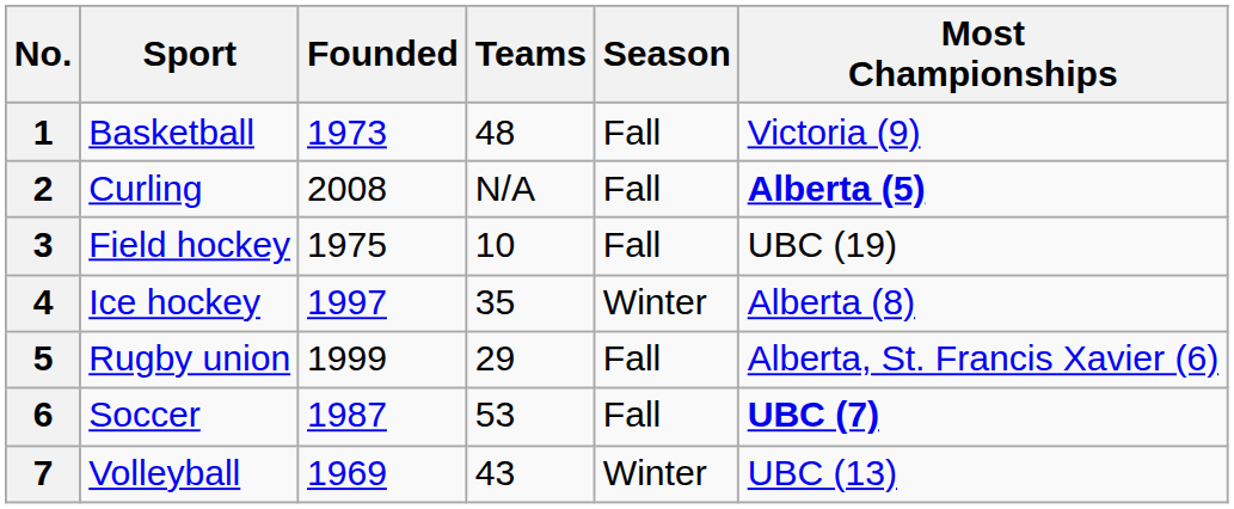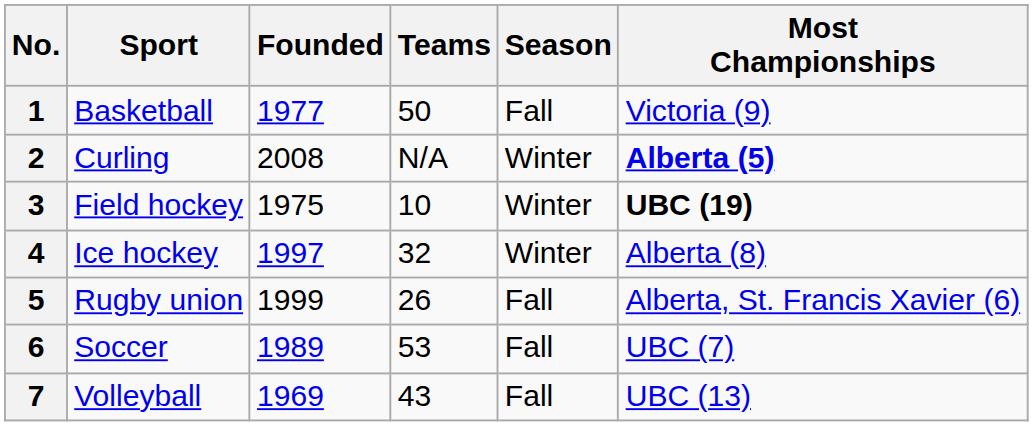1 | Founded: 1973 -> 1977
1 | Teams: 48 -> 50
2 | Season: Fall -> Winter
3 | Season: Fall -> Winter
3 | Most Championships: normal -> bold
4 | Teams: 35 -> 32
5 | Teams: 29 -> 26
6 | Founded: 1987 -> 1989
6 | Most Championships: bold -> normal
7 | Season: Winter -> Fall
